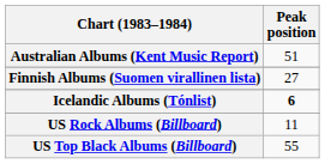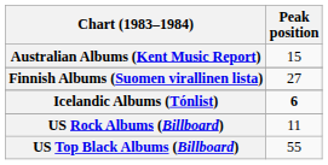Australian Albums (Kent Music Report) | Peak position: 51 -> 15
